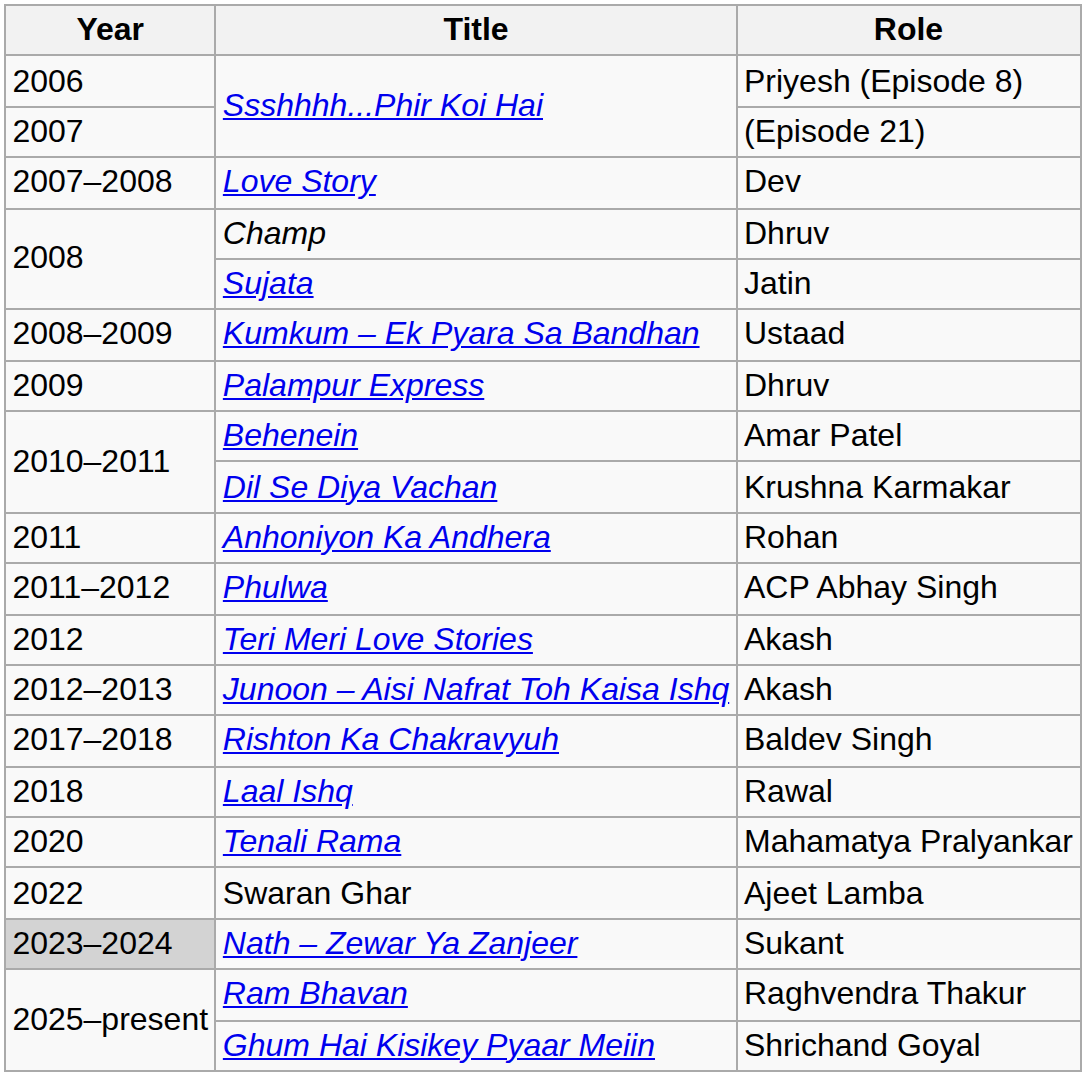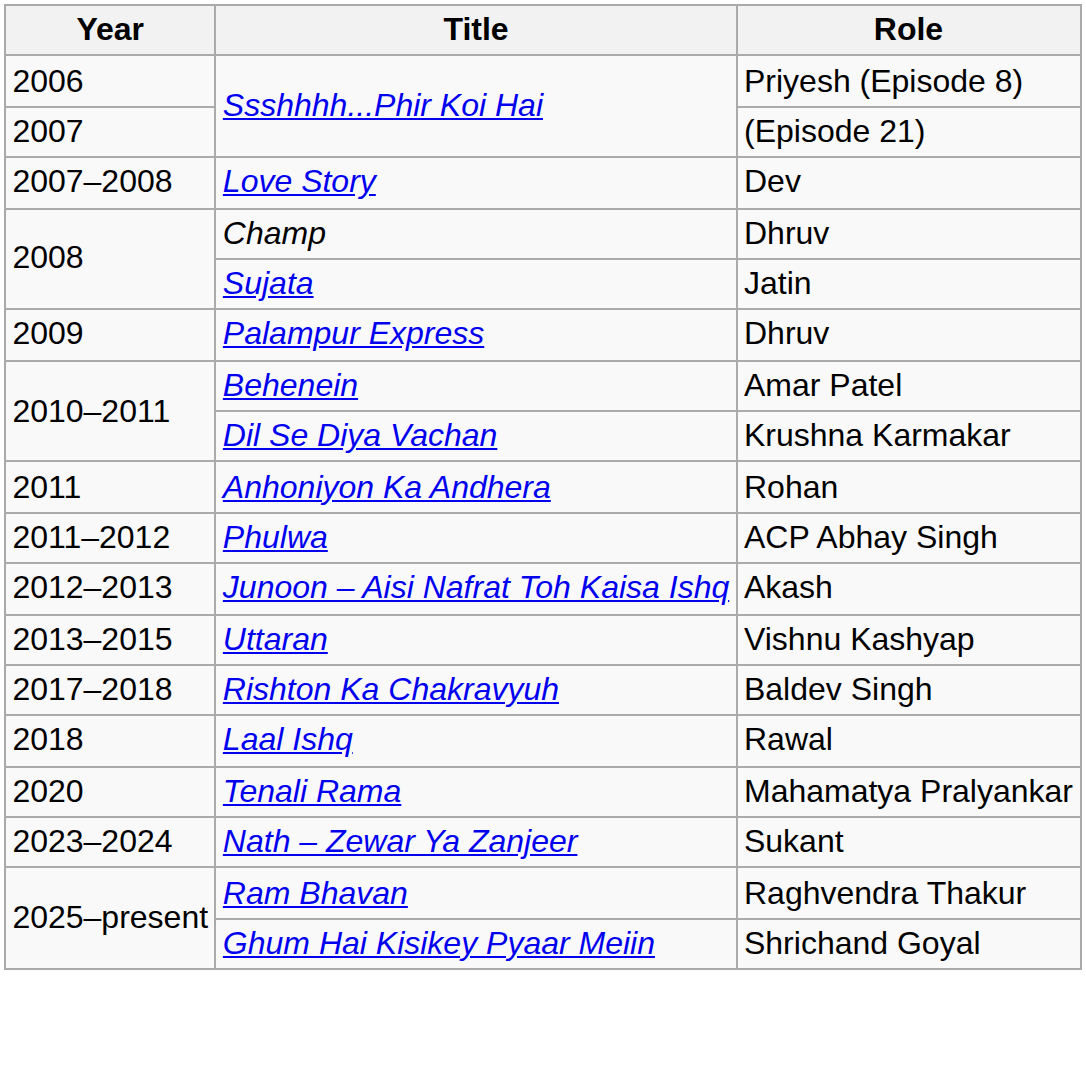- row: 2008–2009 | Kumkum – Ek Pyara Sa Bandhan | Ustaad
- row: 2012 | Teri Meri Love Stories | Akash
+ row: 2013–2015 | Uttaran | Vishnu Kashyap
- row: 2022 | Swaran Ghar | Ajeet Lamba
Nath – Zewar Ya Zanjeer | Year: lightgrey background -> no background
